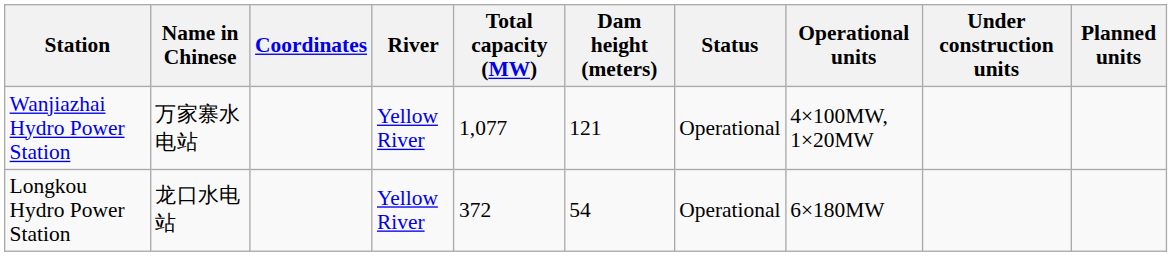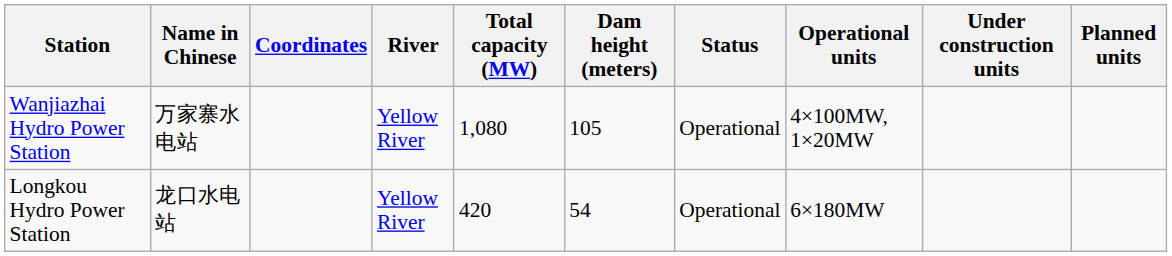Wanjiazhai Hydro Power Station | Total capacity (MW): 1,077 -> 1,080
Wanjiazhai Hydro Power Station | Dam height (meters): 121 -> 105
Longkou Hydro Power Station | Total capacity (MW): 372 -> 420
